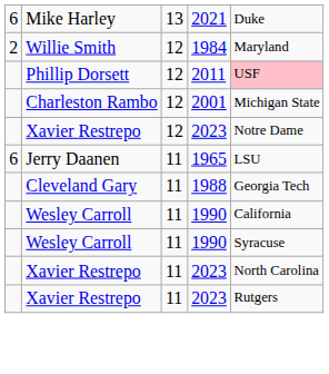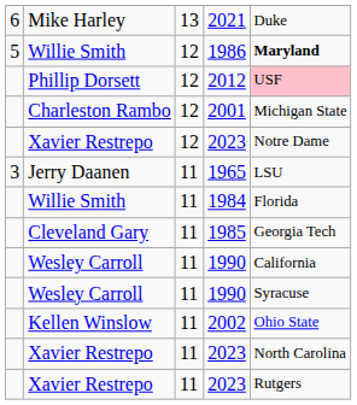Willie Smith / 12 | column 1: 2 -> 5
Willie Smith / 12 | column 4: 1984 -> 1986
Willie Smith / 12 | column 5: normal -> bold
Phillip Dorsett | column 4: 2011 -> 2012
Jerry Daanen | column 1: 6 -> 3
+ row: Willie Smith | 11 | 1984 | Florida
Cleveland Gary | column 4: 1988 -> 1985
+ row: Kellen Winslow | 11 | 2002 | Ohio State
